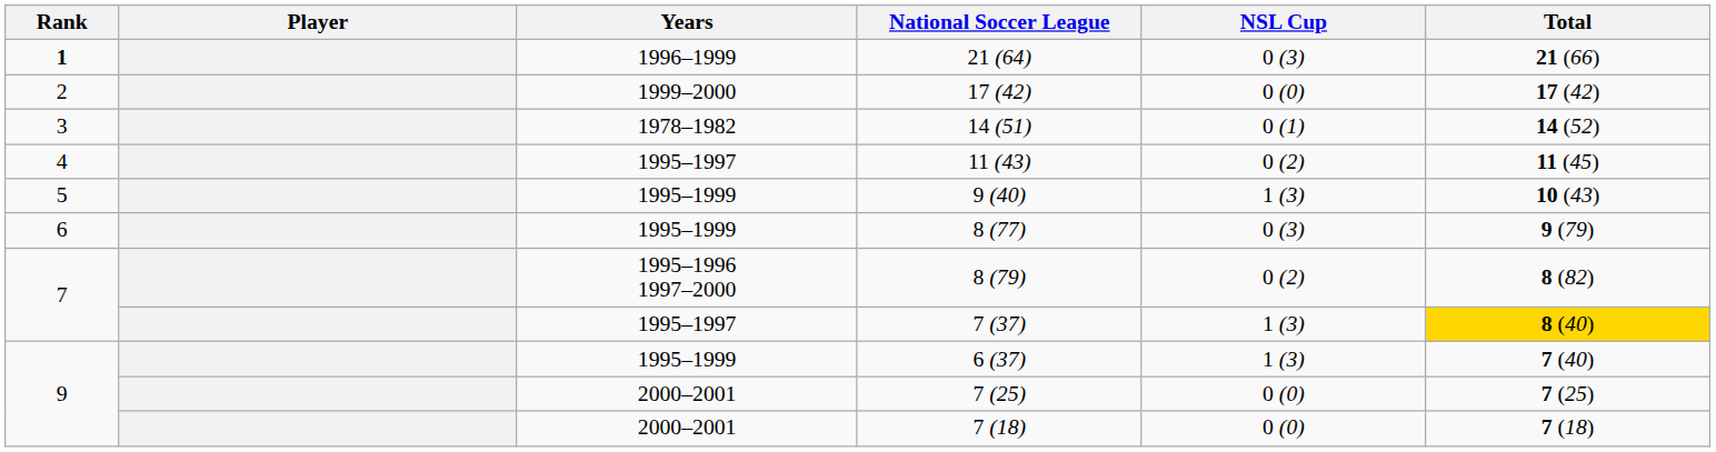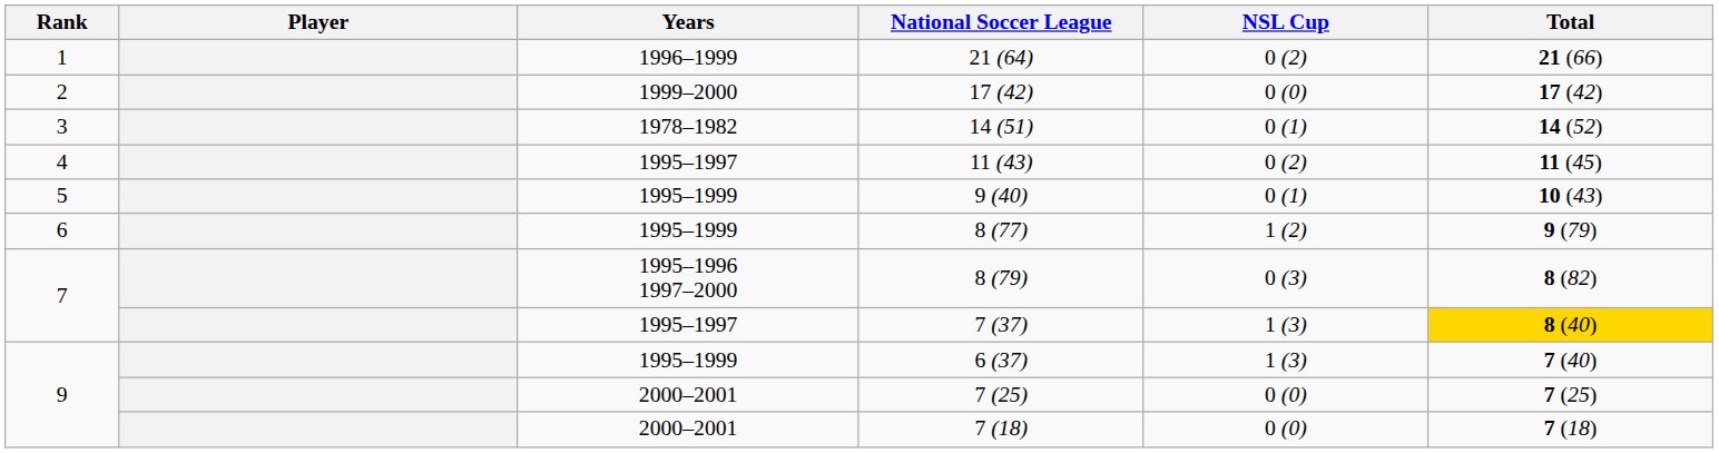21 (64) | Rank: bold -> normal
21 (64) | NSL Cup: 0 (3) -> 0 (2)
9 (40) | NSL Cup: 1 (3) -> 0 (1)
8 (77) | NSL Cup: 0 (3) -> 1 (2)
8 (79) | NSL Cup: 0 (2) -> 0 (3)
